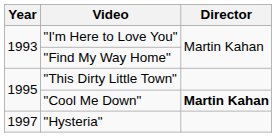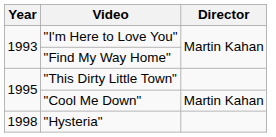"Cool Me Down" | Director: bold -> normal
"Hysteria" | Year: 1997 -> 1998
